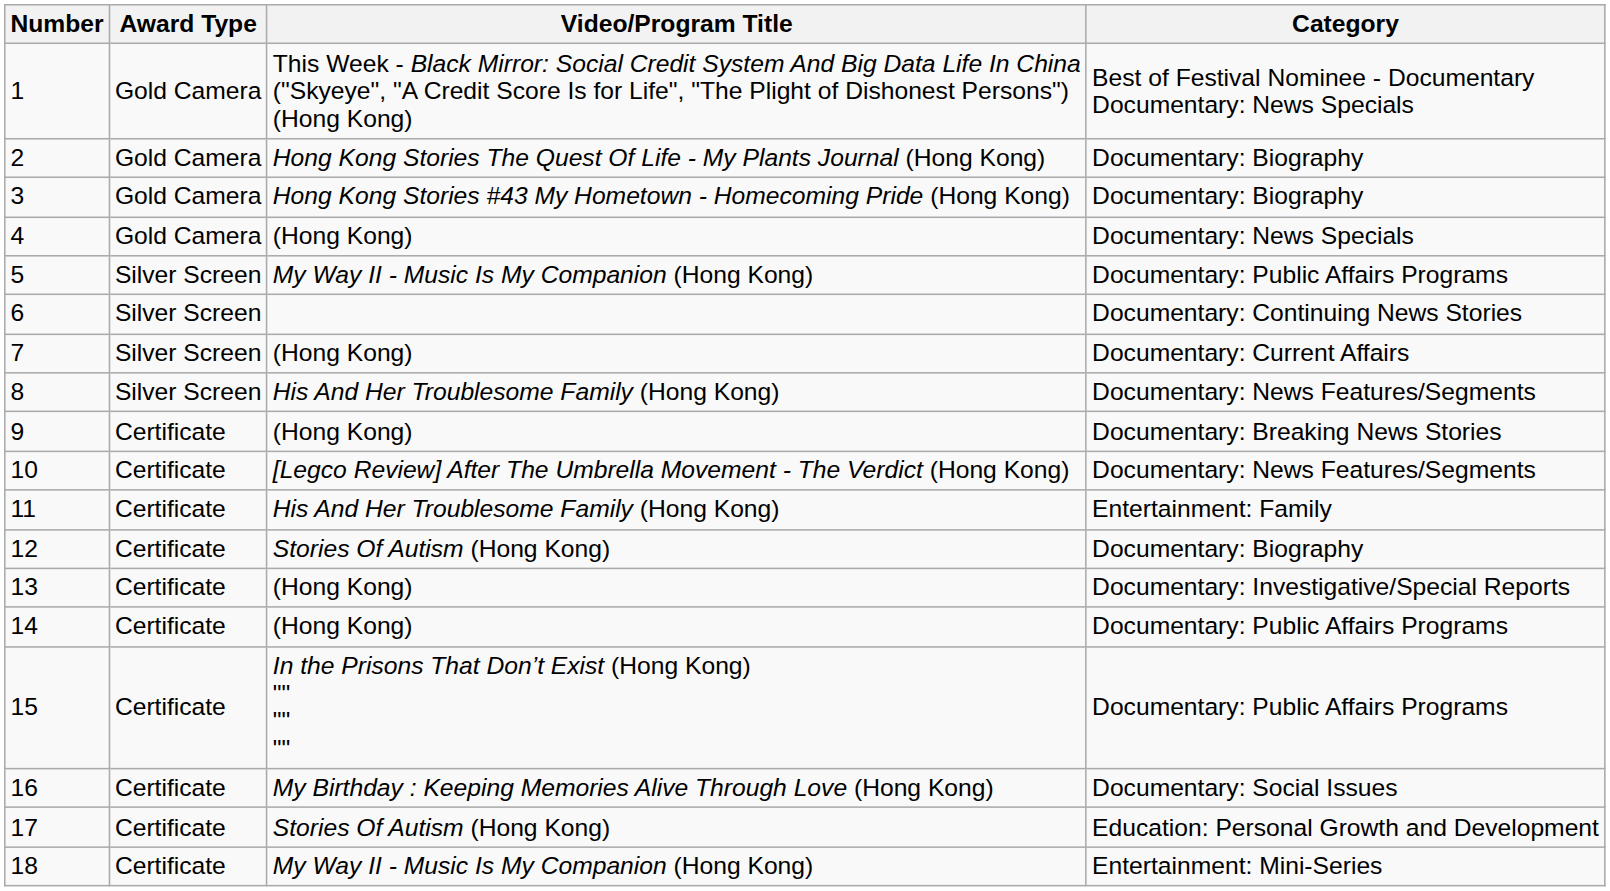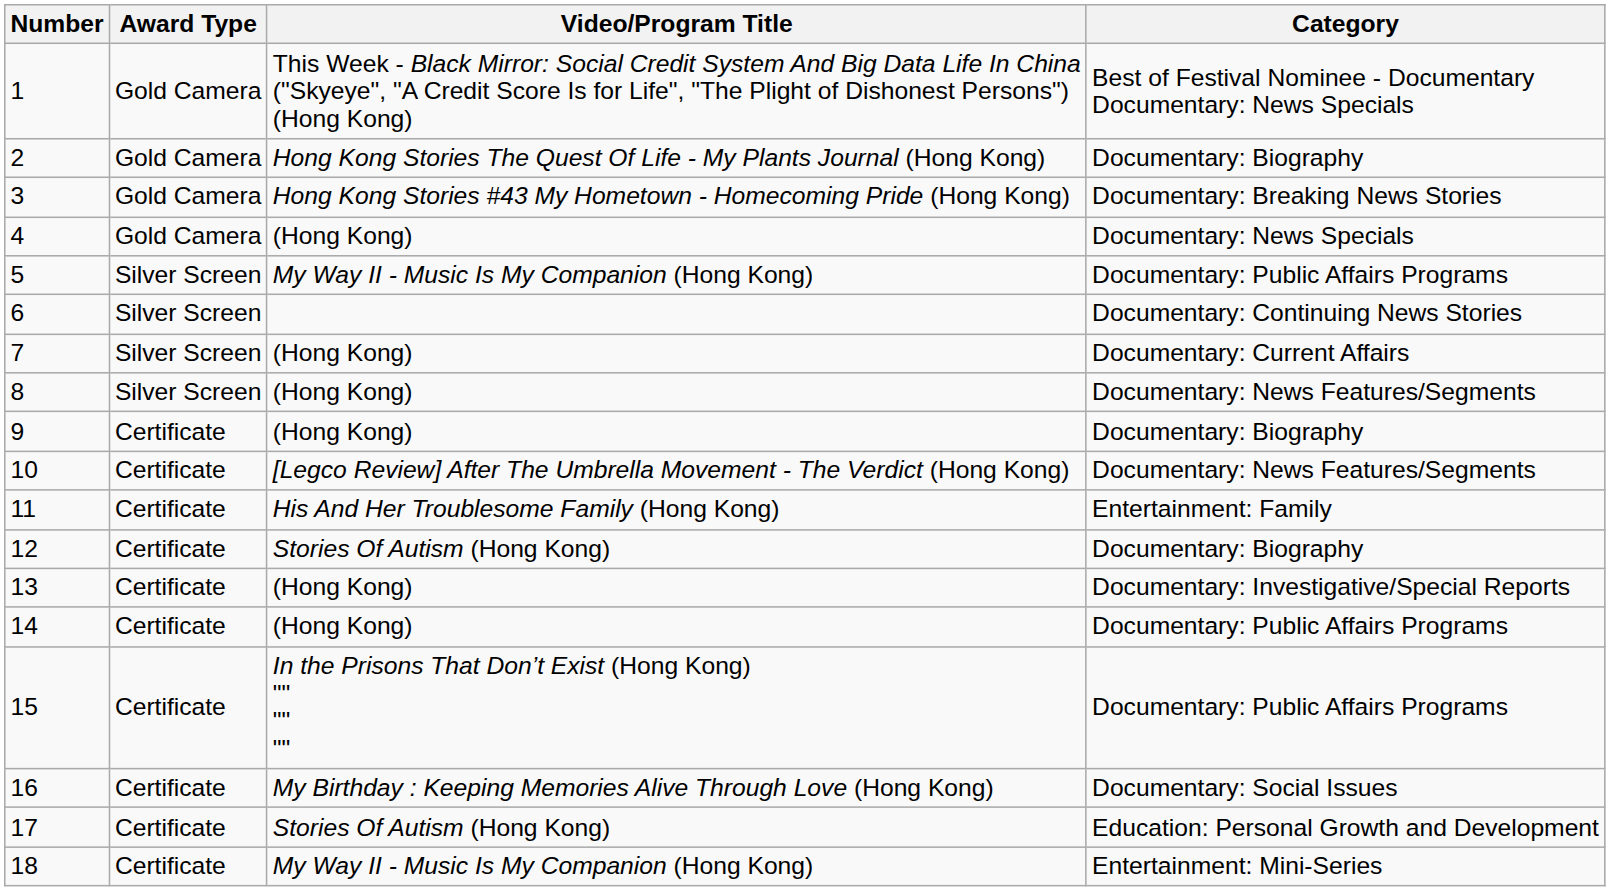3 | Category: Documentary: Biography -> Documentary: Breaking News Stories
8 | Video/Program Title: His And Her Troublesome Family (Hong Kong) -> (Hong Kong)
9 | Category: Documentary: Breaking News Stories -> Documentary: Biography
